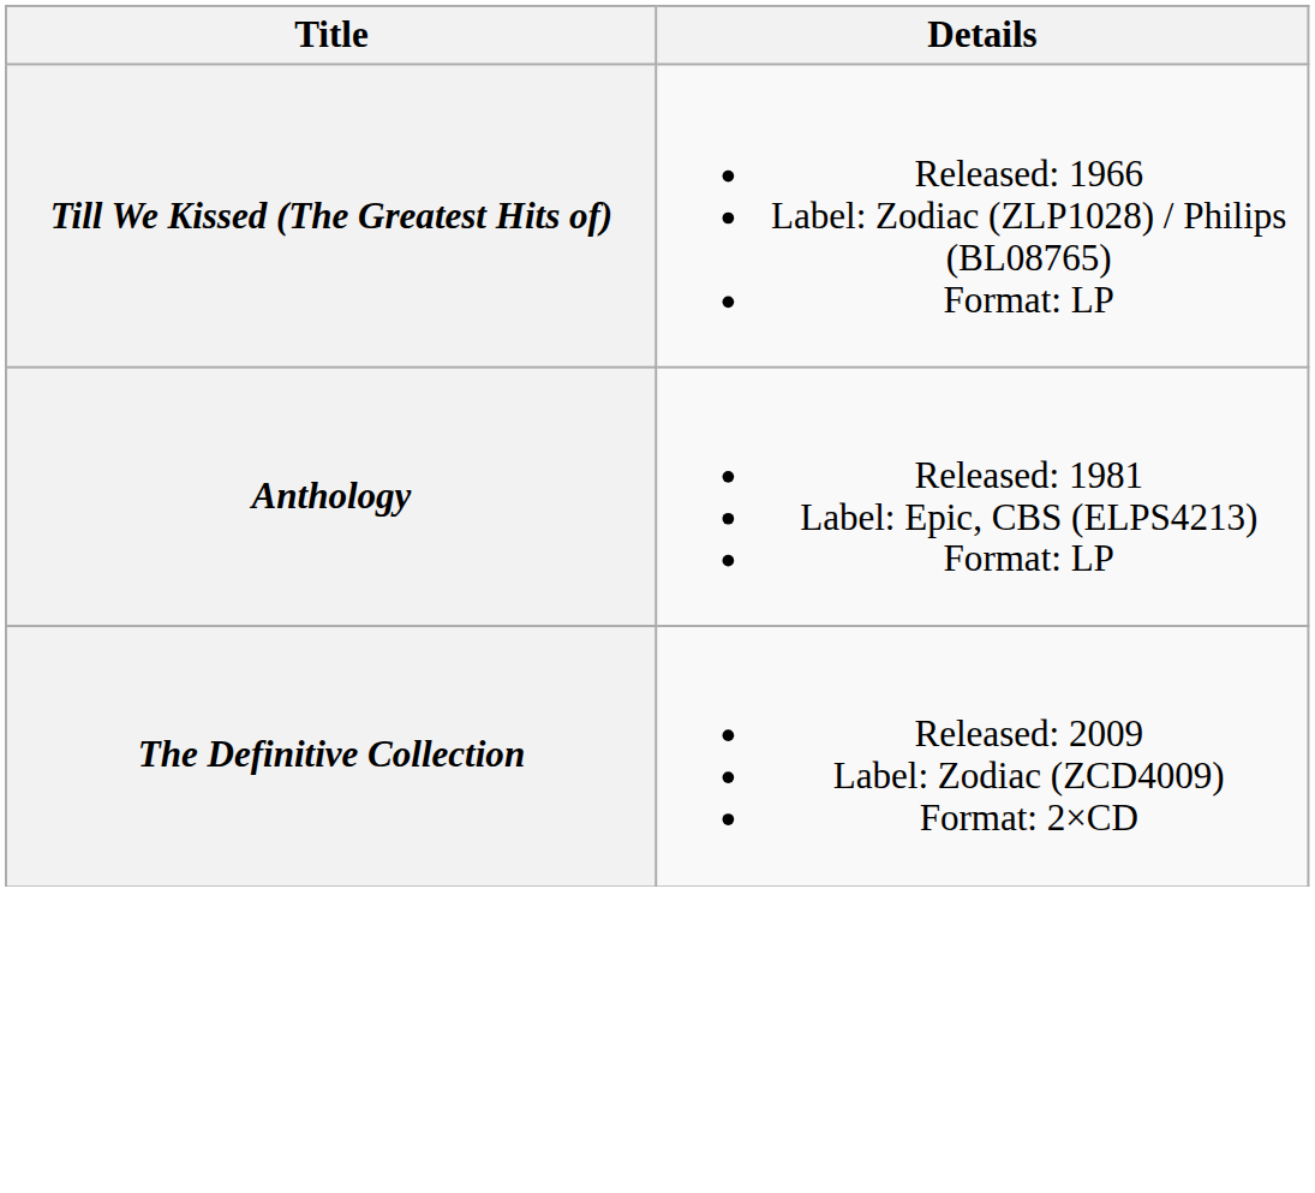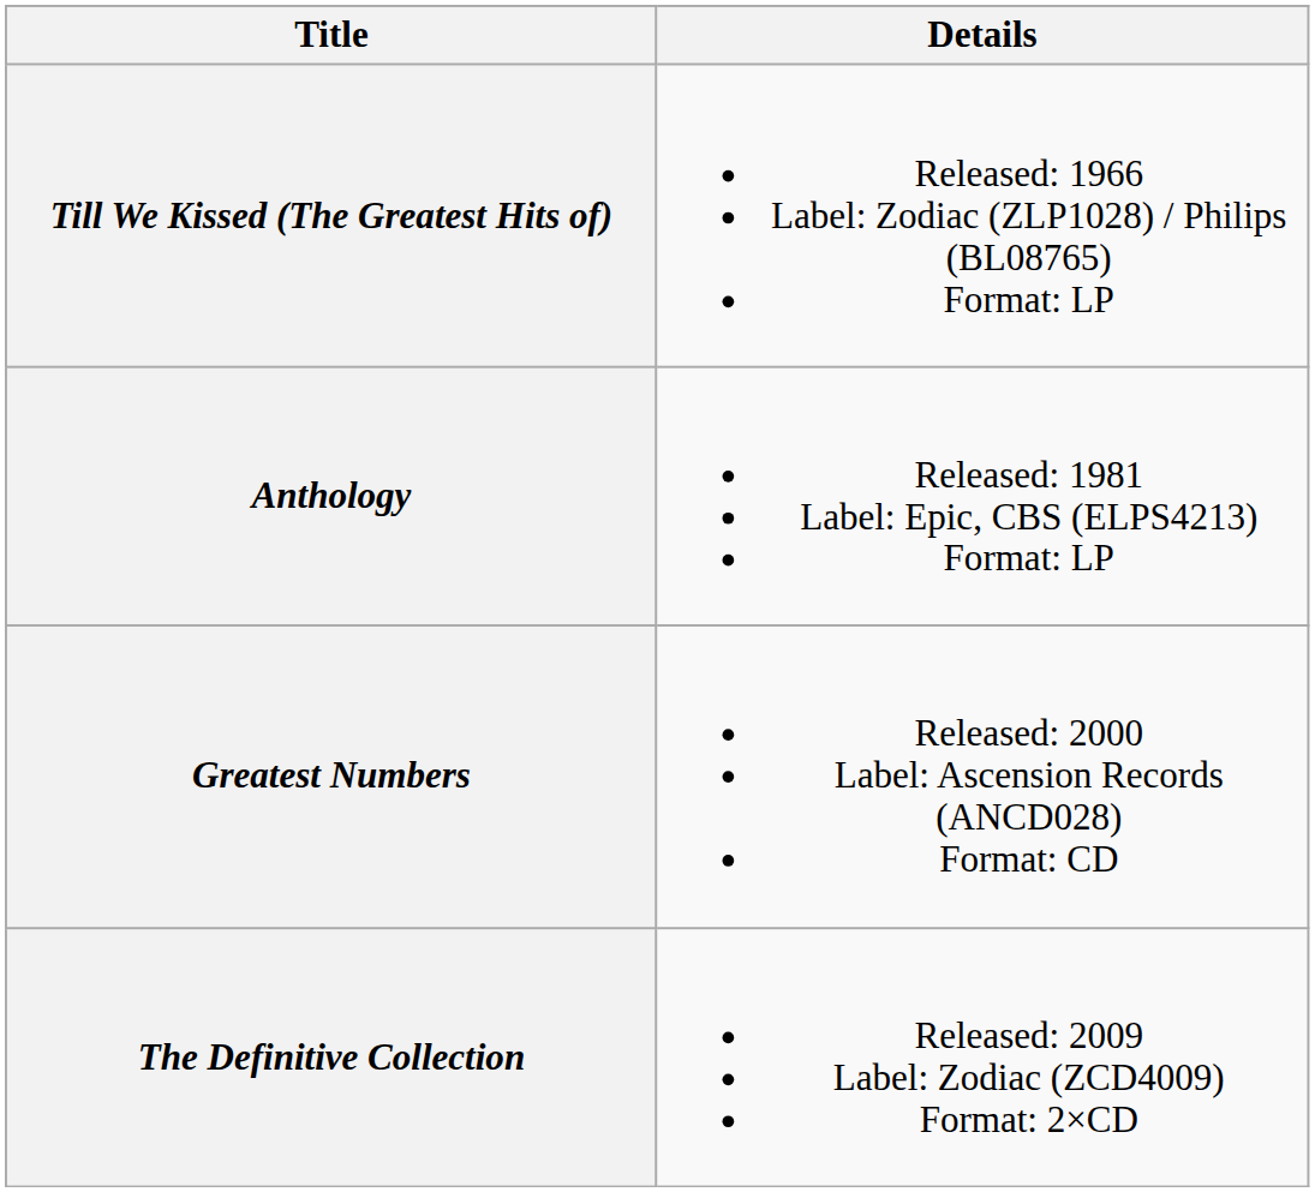+ row: Greatest Numbers | Released: 2000 Label: Ascension Records (ANCD028) Format: CD
